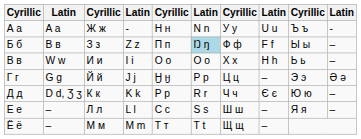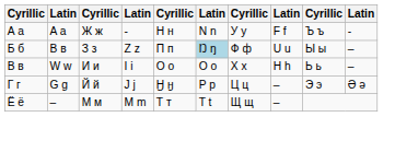А а | column 8: U u -> F f
Б б | column 8: F f -> U u
- row: Д д | D d, Ʒ ʒ | К к | K k | Р р | R r | Ч ч | Є є | Ю ю | –
- row: Е е | – | Л л | L l | С с | S s | Ш ш | – | Я я | –
